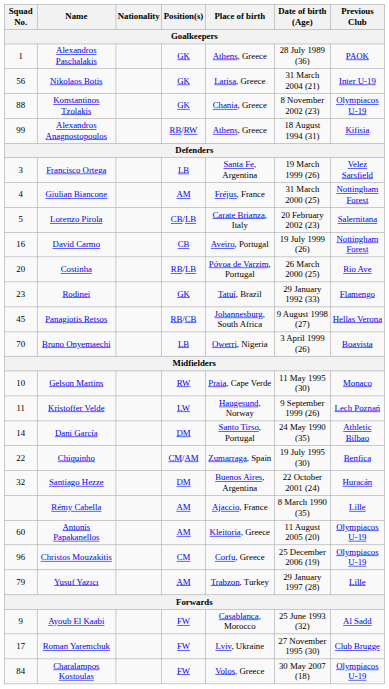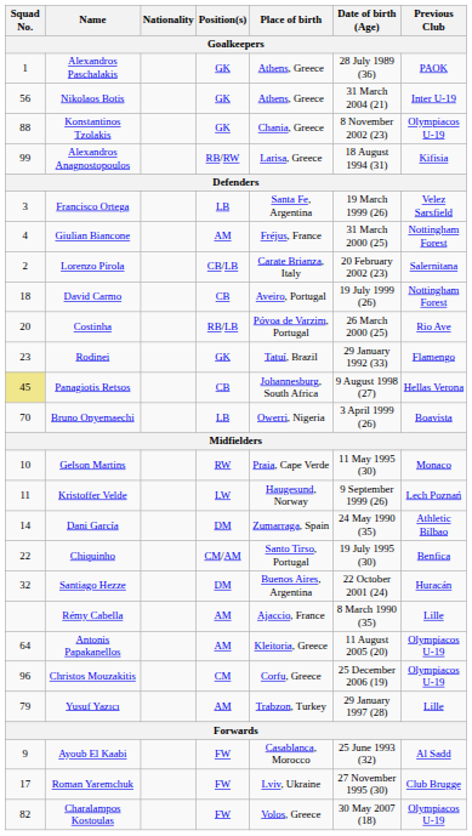Nikolaos Botis | Place of birth: Larisa, Greece -> Athens, Greece
Alexandros Anagnostopoulos | Place of birth: Athens, Greece -> Larisa, Greece
Lorenzo Pirola | Squad No.: 5 -> 2
David Carmo | Squad No.: 16 -> 18
Panagiotis Retsos | Squad No.: no background -> khaki background
Panagiotis Retsos | Position(s): RB/CB -> CB
Dani García | Place of birth: Santo Tirso, Portugal -> Zumarraga, Spain
Chiquinho | Place of birth: Zumarraga, Spain -> Santo Tirso, Portugal
Antonis Papakanellos | Squad No.: 60 -> 64
Charalampos Kostoulas | Squad No.: 84 -> 82
